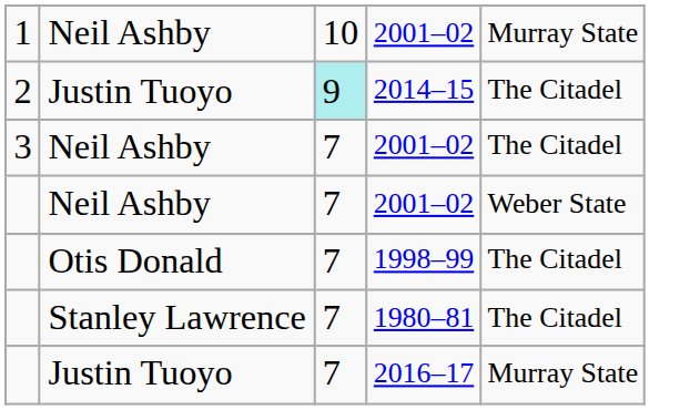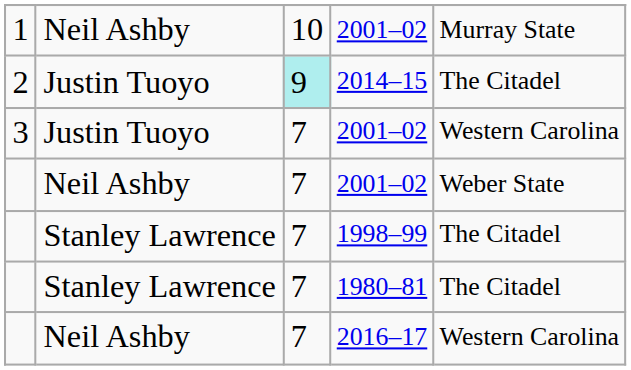3 / 2001–02 | column 2: Neil Ashby -> Justin Tuoyo
3 / 2001–02 | column 5: The Citadel -> Western Carolina
1998–99 | column 2: Otis Donald -> Stanley Lawrence
2016–17 | column 2: Justin Tuoyo -> Neil Ashby
2016–17 | column 5: Murray State -> Western Carolina
